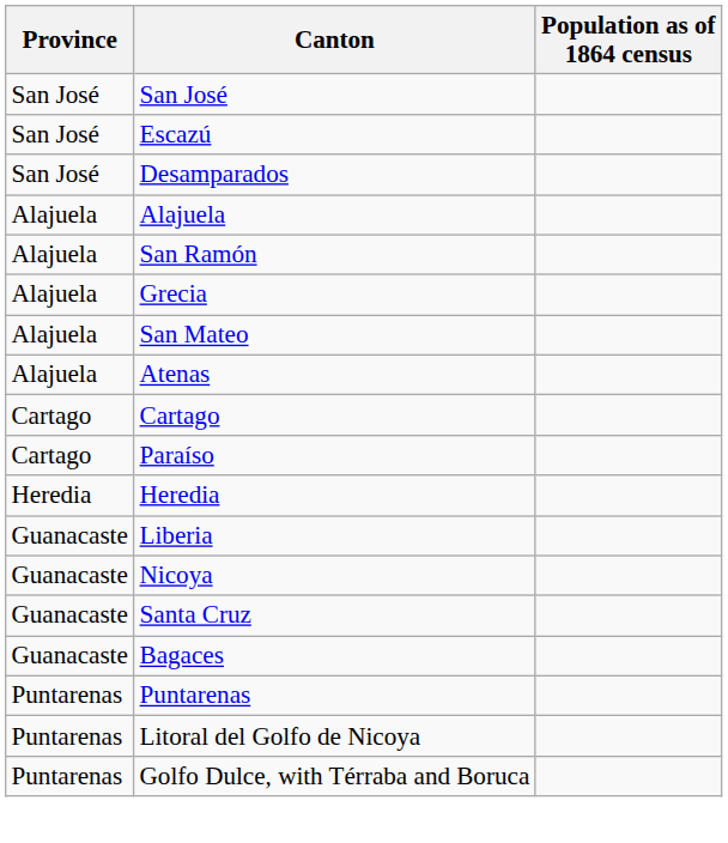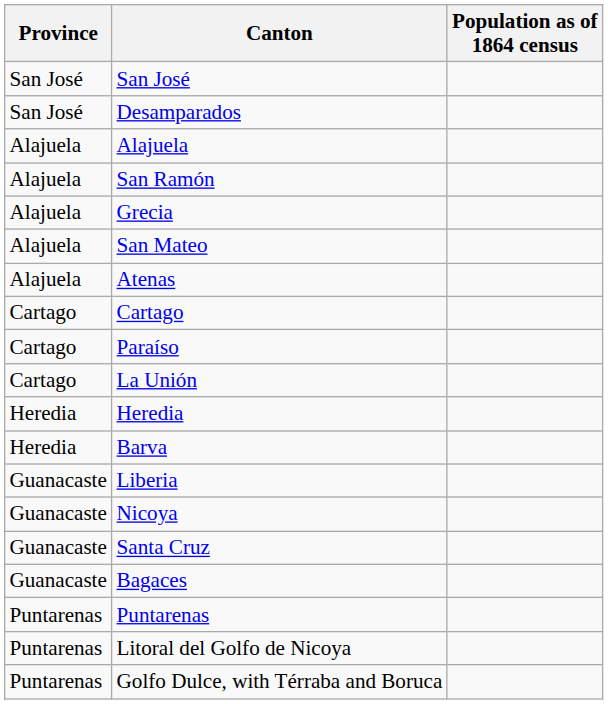- row: San José | Escazú
+ row: Cartago | La Unión
+ row: Heredia | Barva
